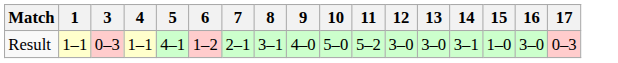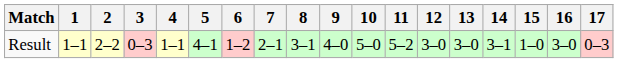+ column: 2 | 2–2
